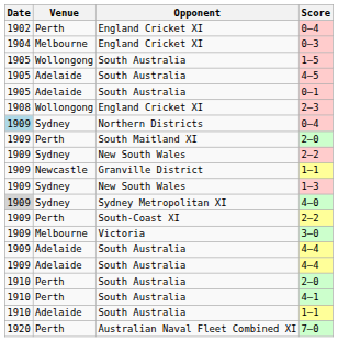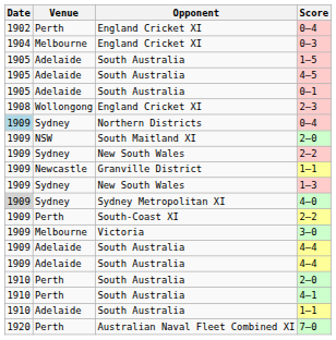1–5 | Venue: Wollongong -> Adelaide
South Maitland XI / 2–0 | Venue: Perth -> NSW
